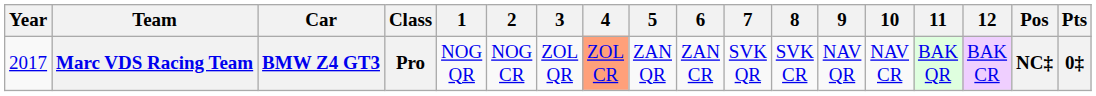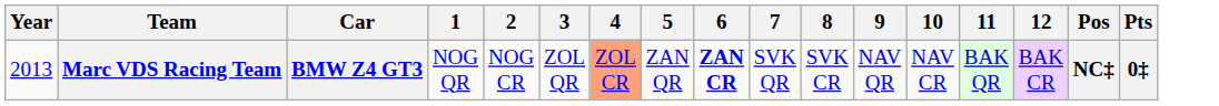- column: Class | Pro
Marc VDS Racing Team | Year: 2017 -> 2013
Marc VDS Racing Team | 6: normal -> bold
